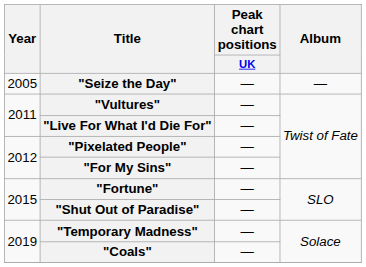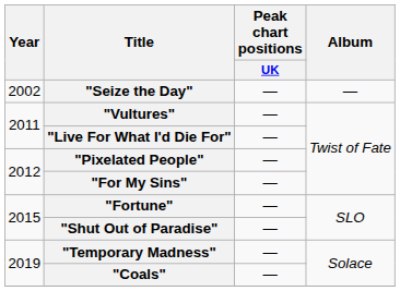"Seize the Day" | Year: 2005 -> 2002
